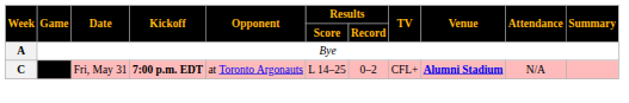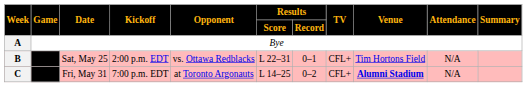+ row: B | 1 | Sat, May 25 | 2:00 p.m. EDT | vs. Ottawa Redblacks | L 22–31 | 0–1 | CFL+ | Tim Hortons Field | N/A
C | Game: 2 -> 1
C | Kickoff: bold -> normal
